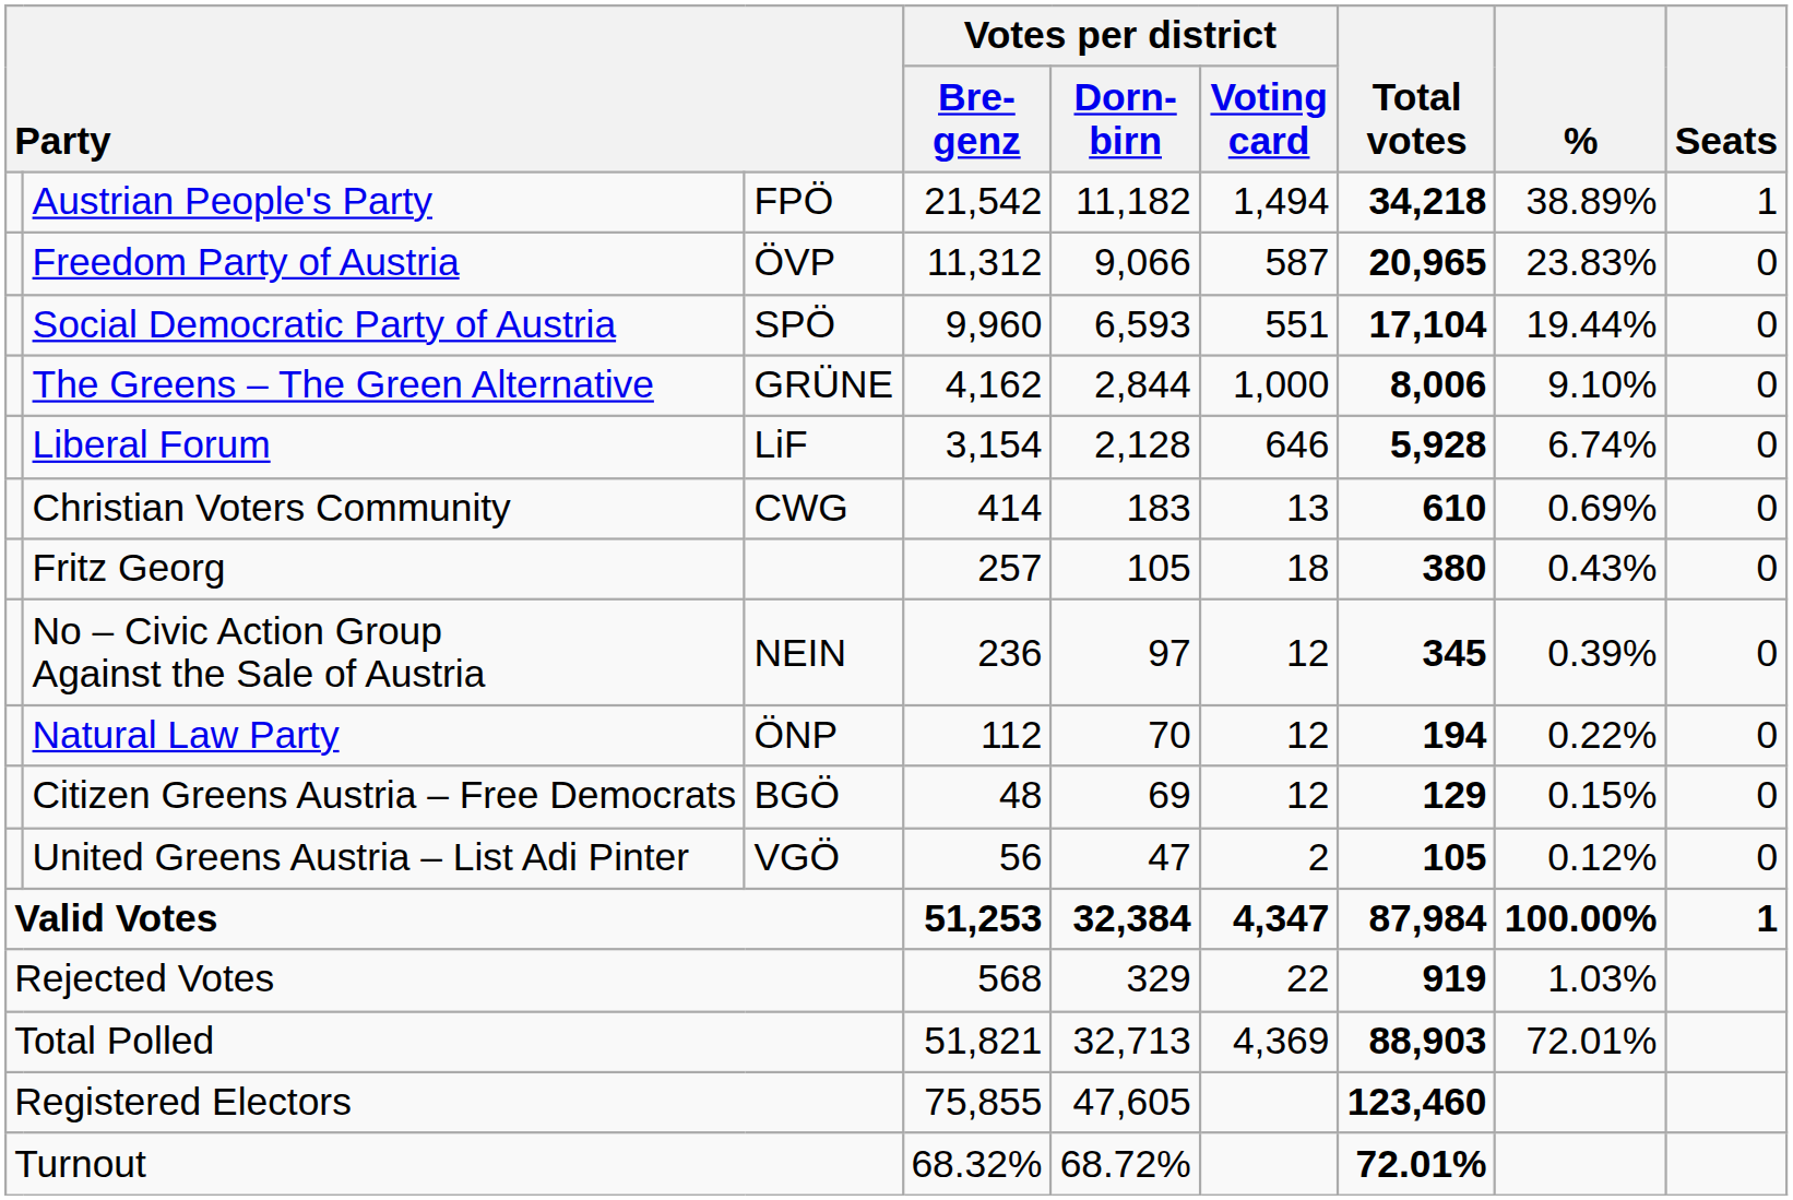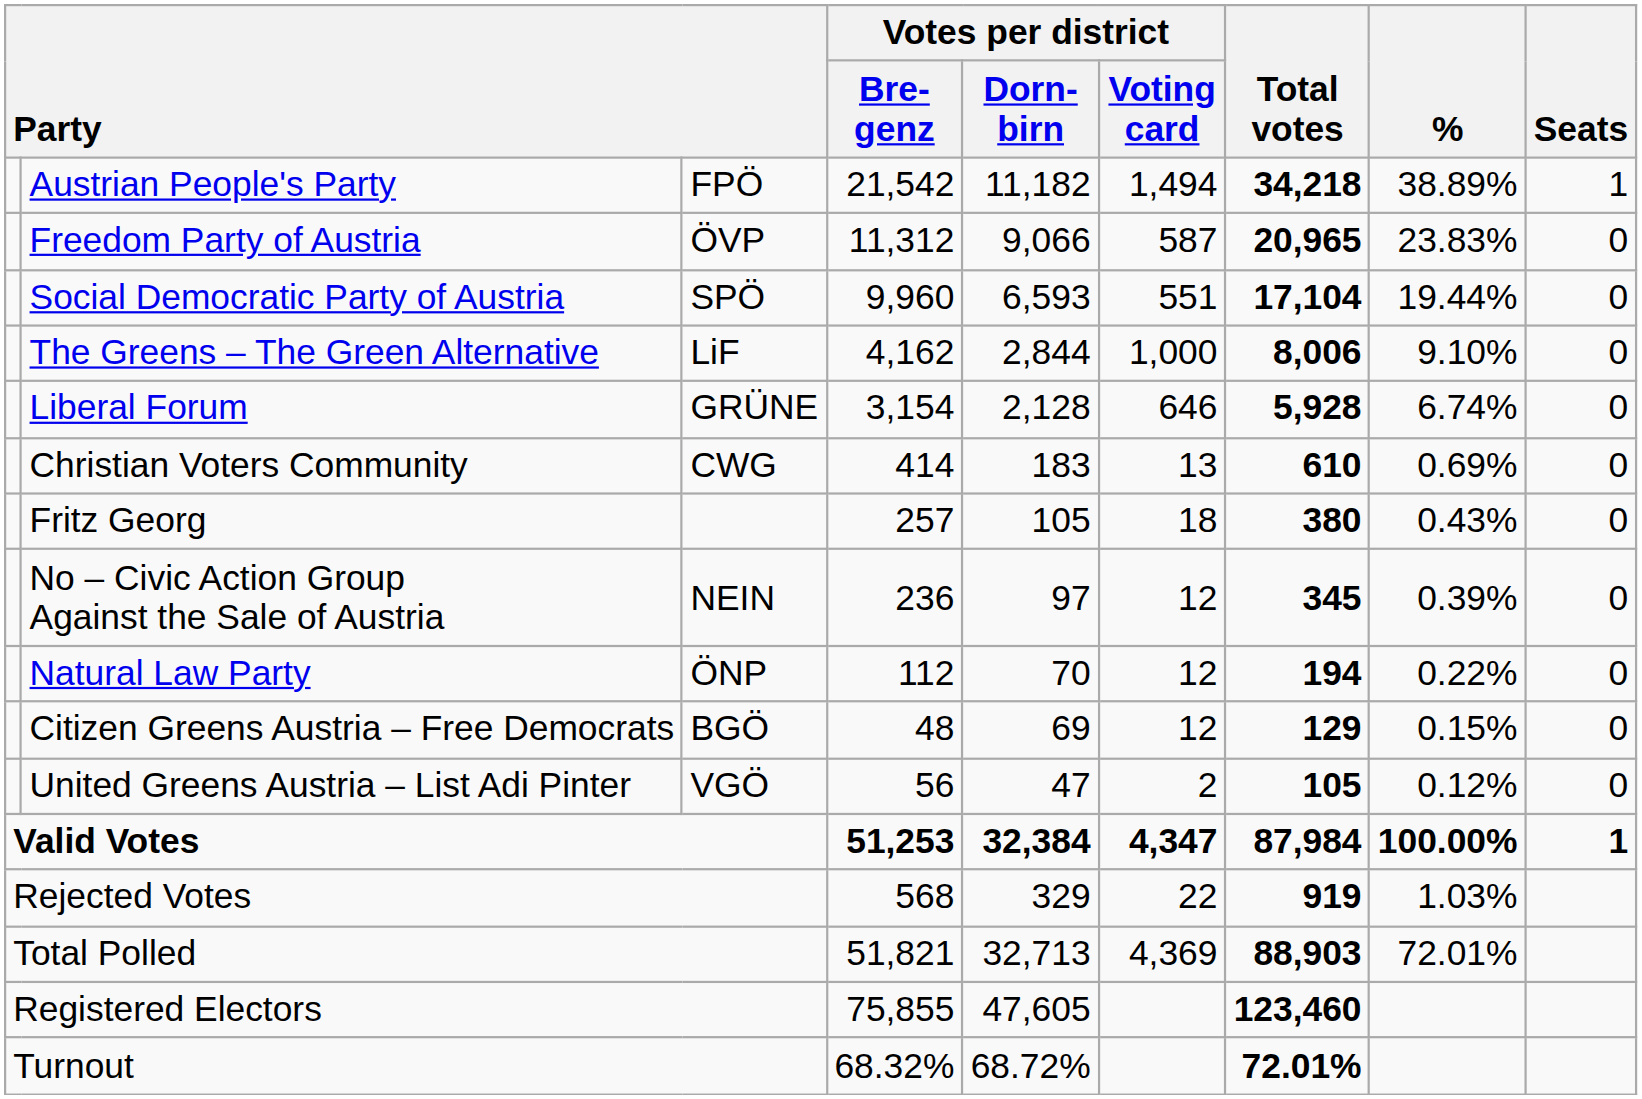The Greens – The Green Alternative | column 3: GRÜNE -> LiF
Liberal Forum | column 3: LiF -> GRÜNE
